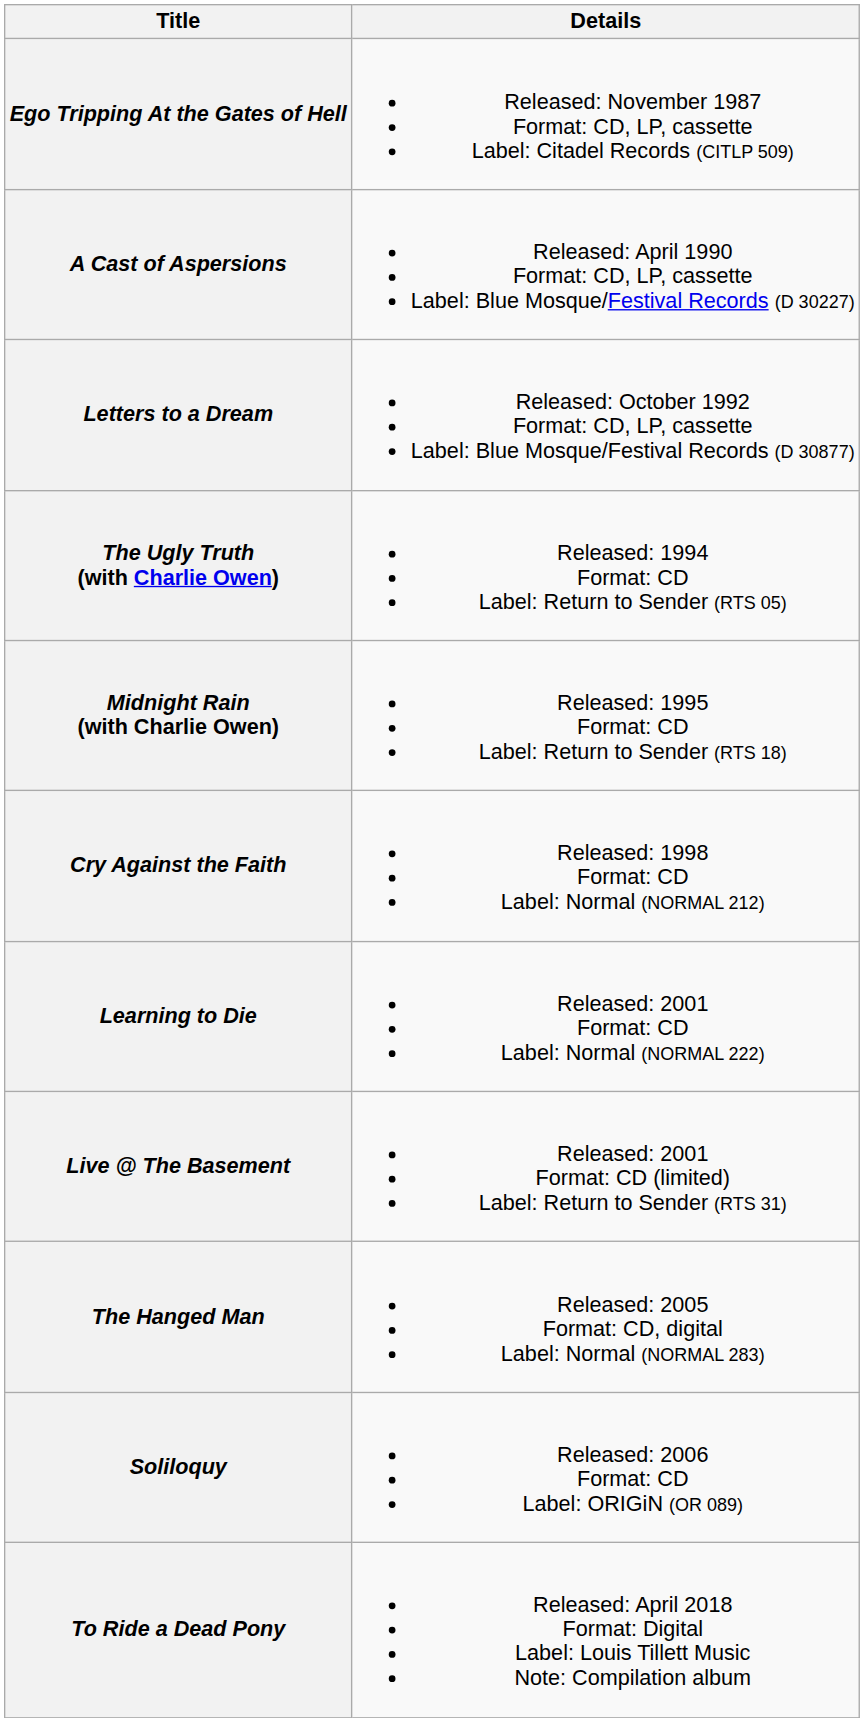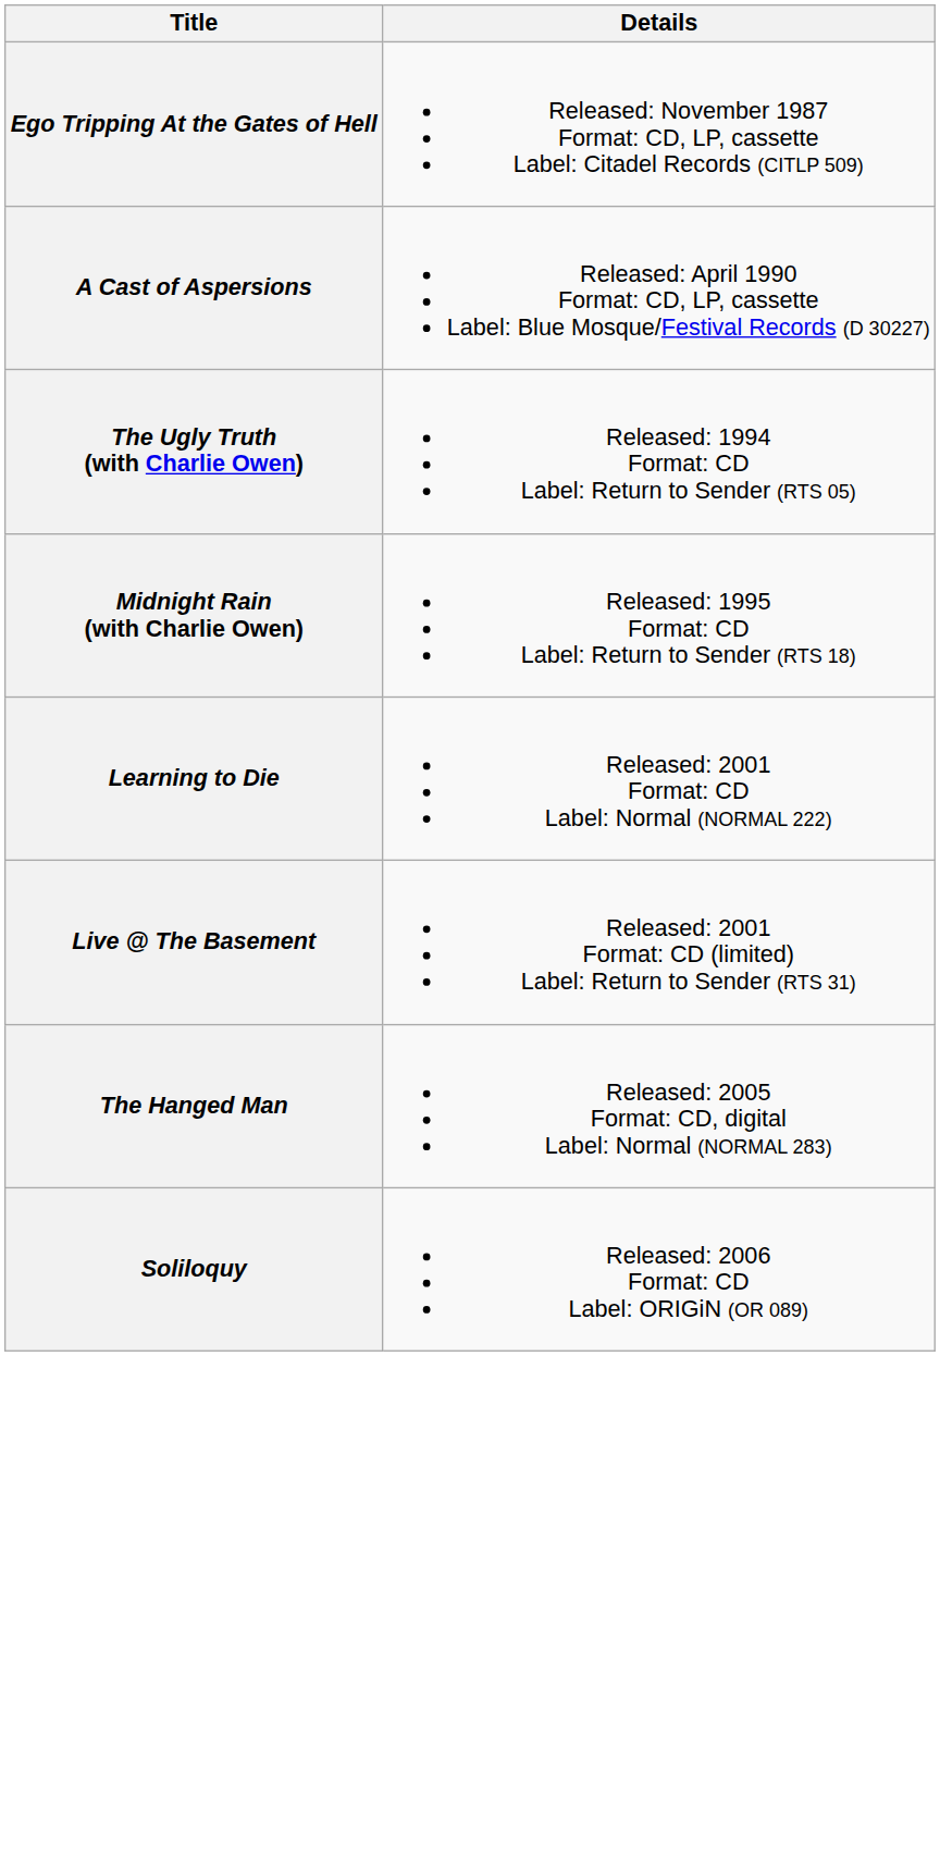- row: Letters to a Dream | Released: October 1992 Format: CD, LP, cassette Label: Blue Mosque/Festival Records (D 30877)
- row: Cry Against the Faith | Released: 1998 Format: CD Label: Normal (NORMAL 212)
- row: To Ride a Dead Pony | Released: April 2018 Format: Digital Label: Louis Tillett Music Note: Compilation album
